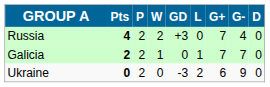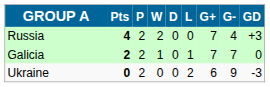columns swapped: D <-> GD
